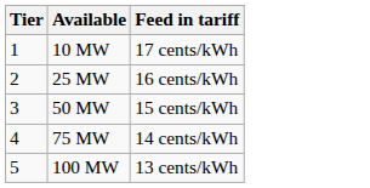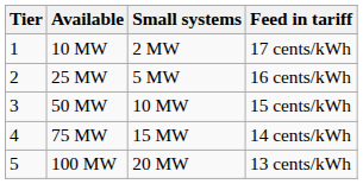+ column: Small systems | 2 MW | 5 MW | 10 MW | 15 MW | 20 MW
